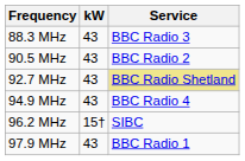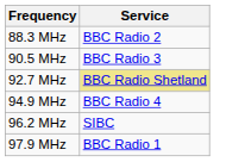- column: kW | 43 | 43 | 43 | 43 | 15† | 43
88.3 MHz | Service: BBC Radio 3 -> BBC Radio 2
90.5 MHz | Service: BBC Radio 2 -> BBC Radio 3
